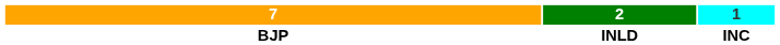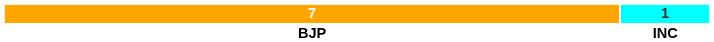- column: 2 | INLD
